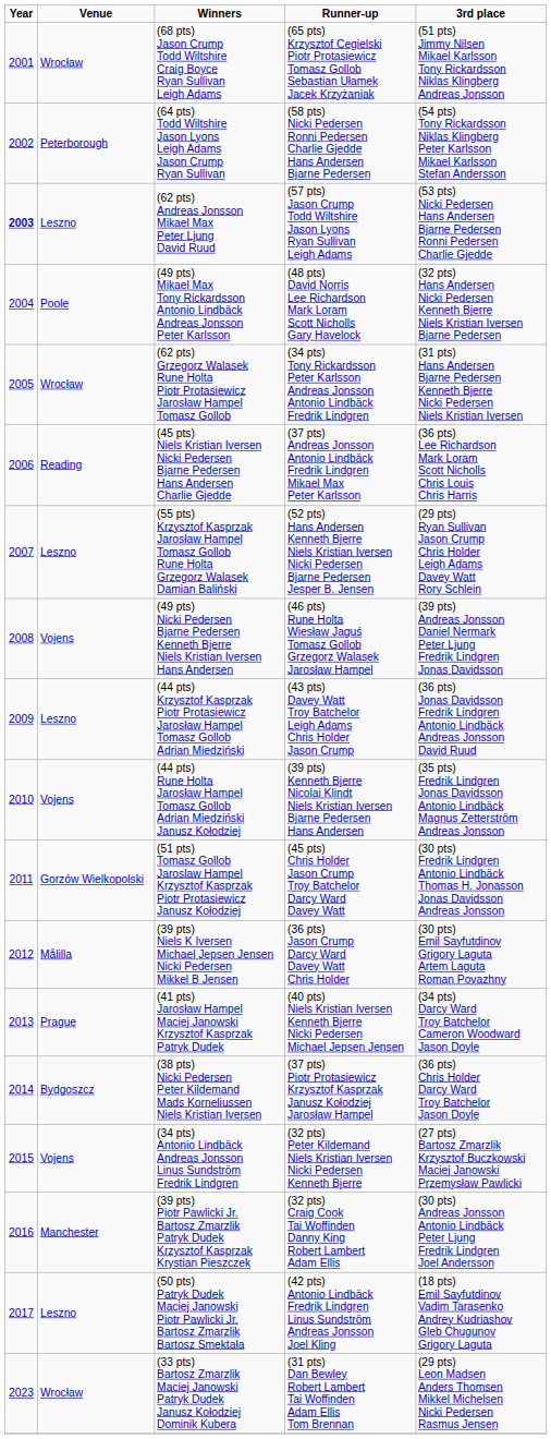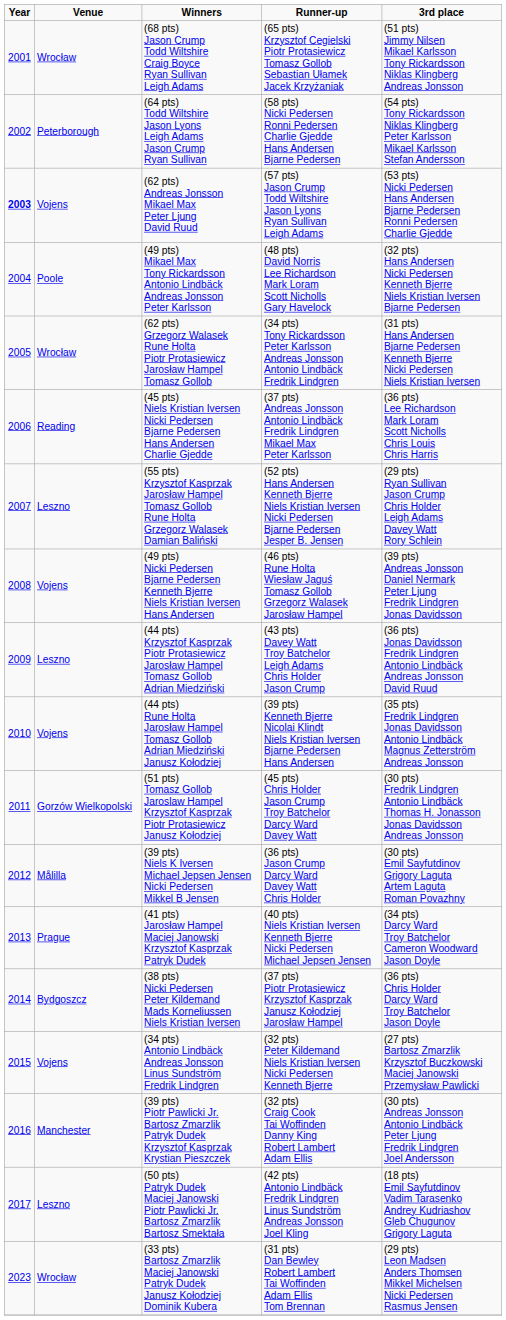(62 pts) Andreas Jonsson Mikael Max Peter Ljung David Ruud | Venue: Leszno -> Vojens
